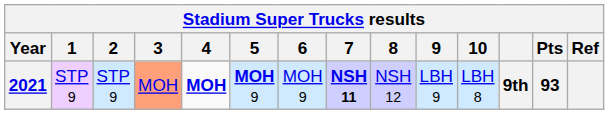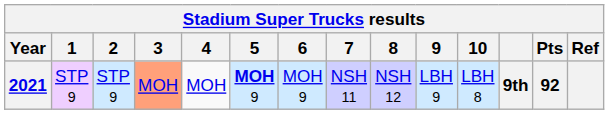2021 | 4: bold -> normal
2021 | 7: bold -> normal
2021 | Pts: 93 -> 92
